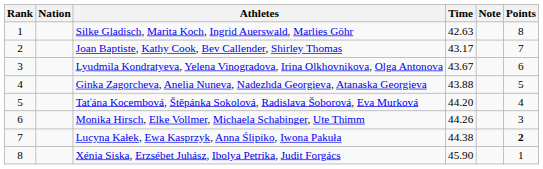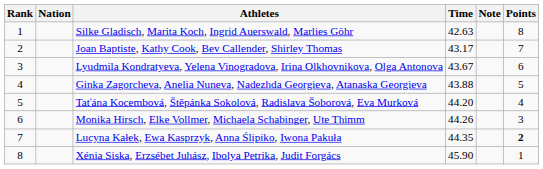Lucyna Kałek, Ewa Kasprzyk, Anna Ślipiko, Iwona Pakuła | Time: 44.38 -> 44.35
